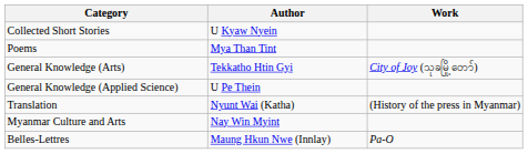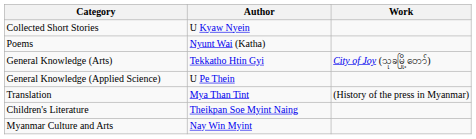Poems | Author: Mya Than Tint -> Nyunt Wai (Katha)
Translation | Author: Nyunt Wai (Katha) -> Mya Than Tint
+ row: Children's Literature | Theikpan Soe Myint Naing
- row: Belles-Lettres | Maung Hkun Nwe (Innlay) | Pa-O
